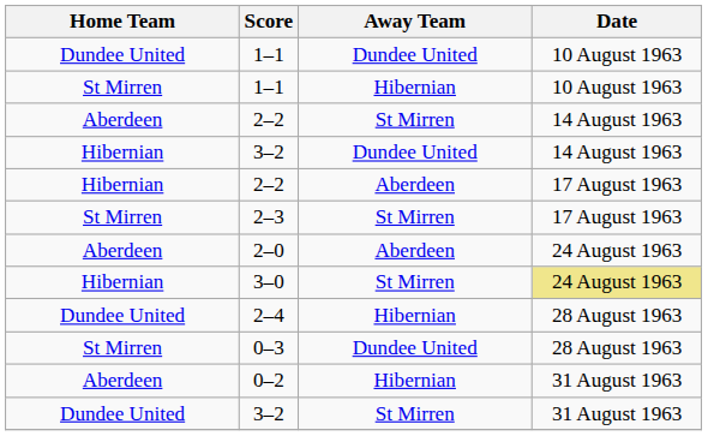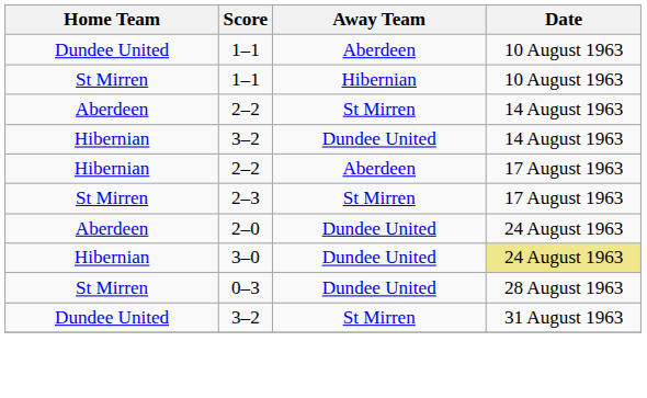Dundee United / 1–1 | Away Team: Dundee United -> Aberdeen
2–0 | Away Team: Aberdeen -> Dundee United
3–0 | Away Team: St Mirren -> Dundee United
- row: Dundee United | 2–4 | Hibernian | 28 August 1963
- row: Aberdeen | 0–2 | Hibernian | 31 August 1963
